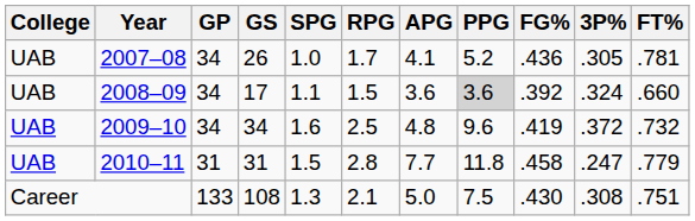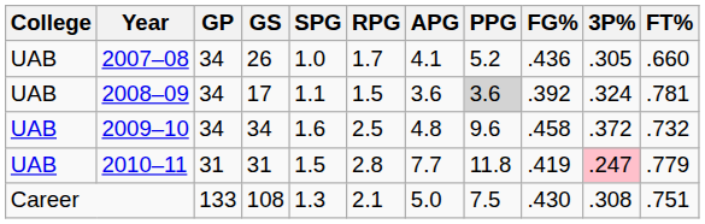2007–08 | FT%: .781 -> .660
2008–09 | FT%: .660 -> .781
2009–10 | FG%: .419 -> .458
2010–11 | FG%: .458 -> .419
2010–11 | 3P%: no background -> pink background
